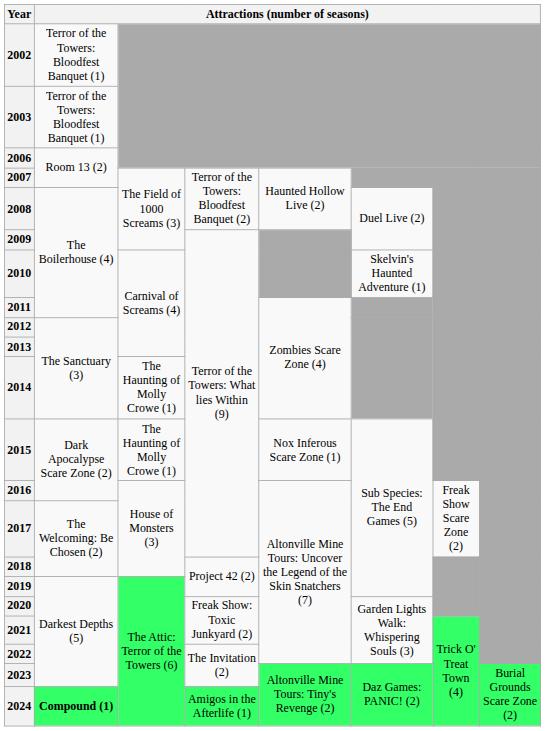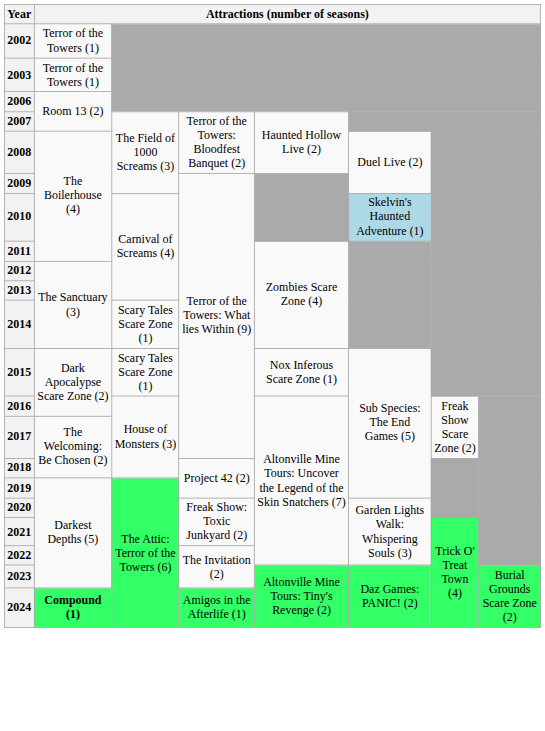2002 | column 2: Terror of the Towers: Bloodfest Banquet (1) -> Terror of the Towers (1)
2003 | column 2: Terror of the Towers: Bloodfest Banquet (1) -> Terror of the Towers (1)
2010 | column 6: no background -> lightblue background
2014 | column 3: The Haunting of Molly Crowe (1) -> Scary Tales Scare Zone (1)
2015 | column 3: The Haunting of Molly Crowe (1) -> Scary Tales Scare Zone (1)
